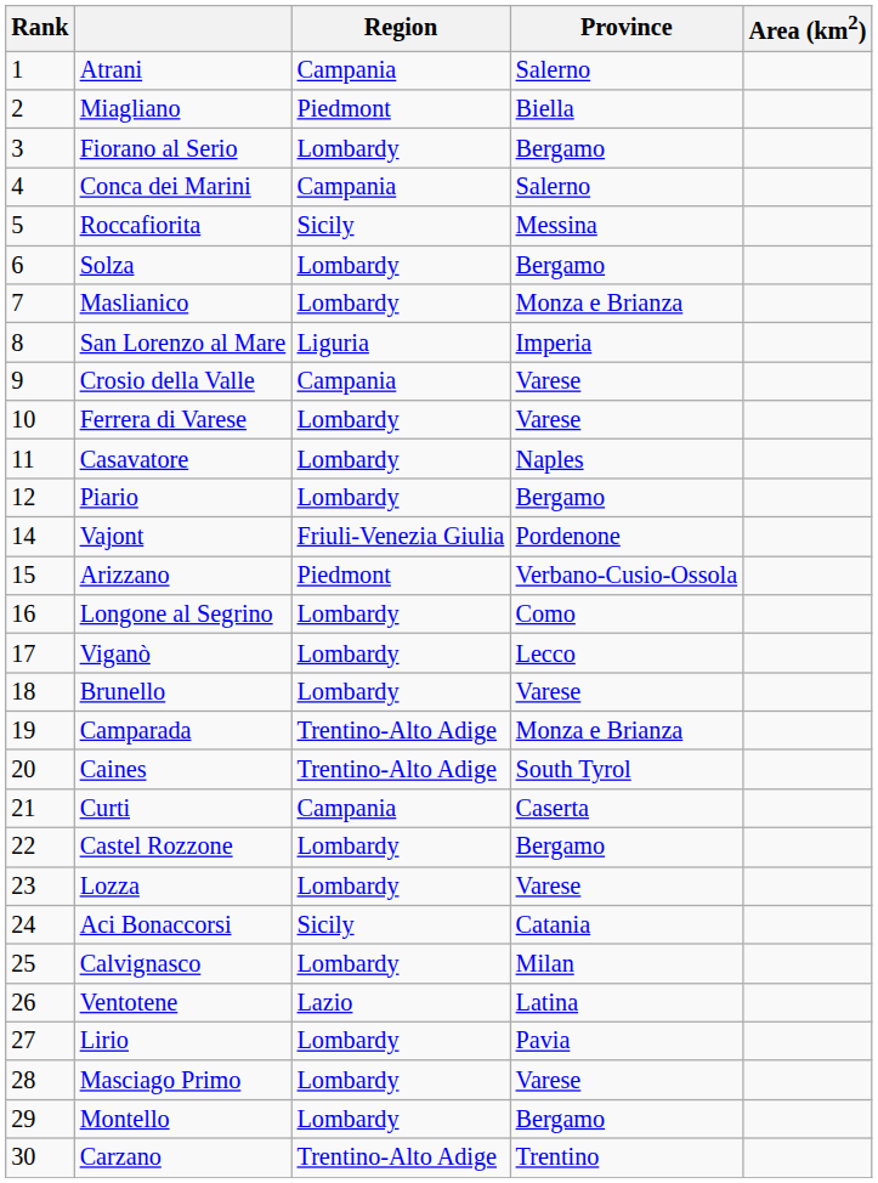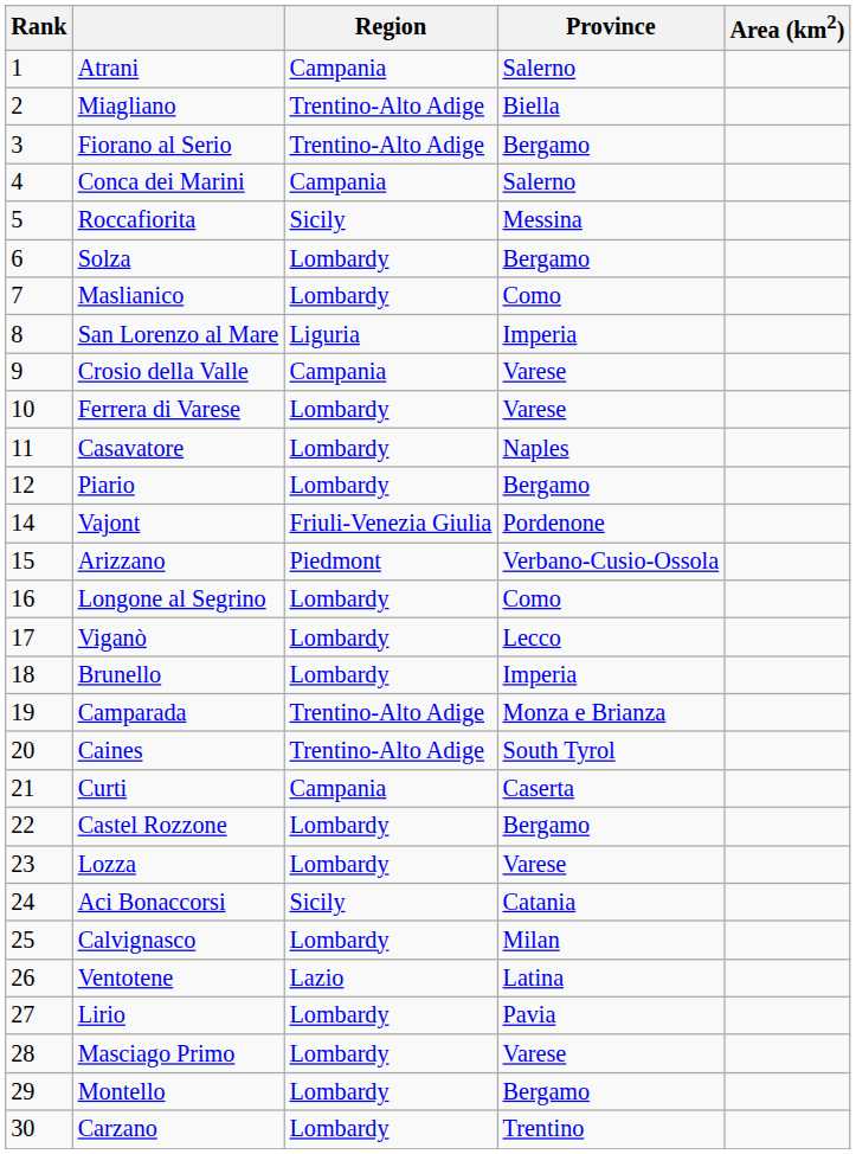Miagliano | Region: Piedmont -> Trentino-Alto Adige
Fiorano al Serio | Region: Lombardy -> Trentino-Alto Adige
Maslianico | Province: Monza e Brianza -> Como
Brunello | Province: Varese -> Imperia
Carzano | Region: Trentino-Alto Adige -> Lombardy
